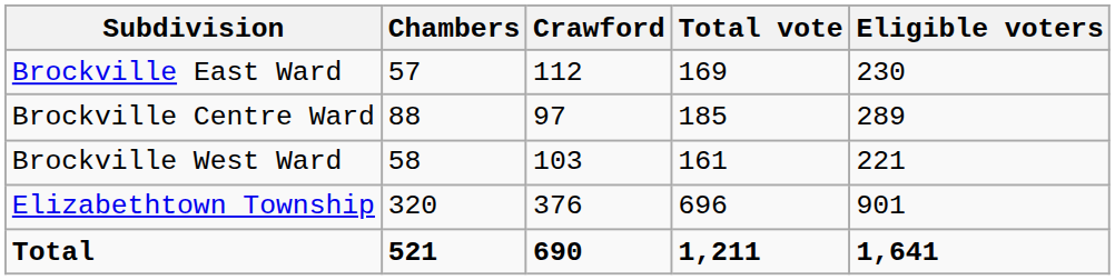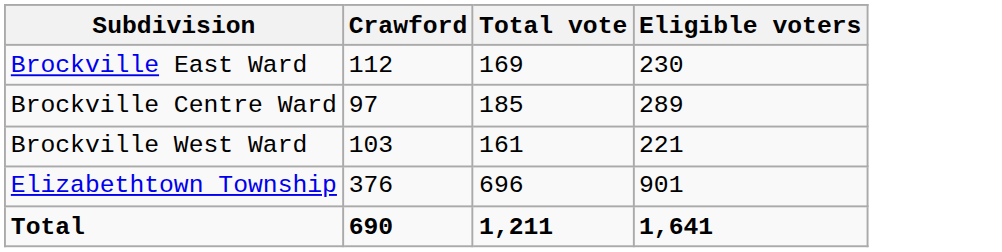- column: Chambers | 57 | 88 | 58 | 320 | 521
